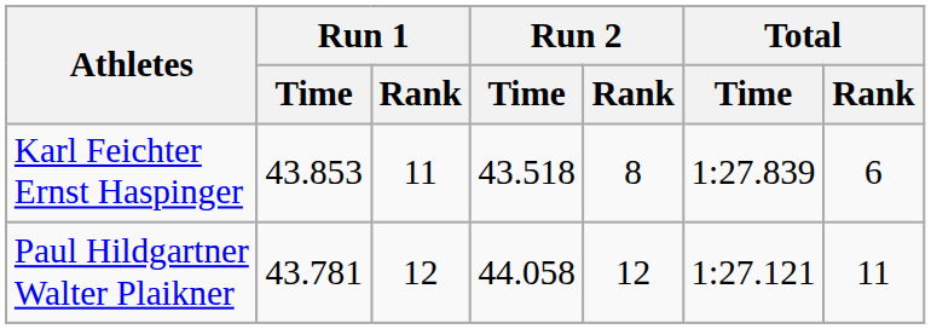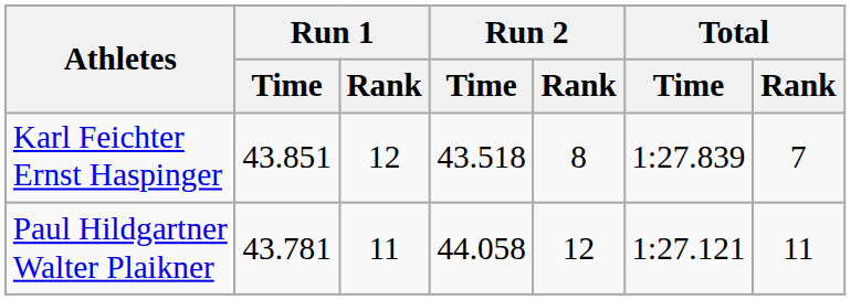Karl Feichter Ernst Haspinger | Run 1 / Time: 43.853 -> 43.851
Karl Feichter Ernst Haspinger | Run 1 / Rank: 11 -> 12
Karl Feichter Ernst Haspinger | Total / Rank: 6 -> 7
Paul Hildgartner Walter Plaikner | Run 1 / Rank: 12 -> 11
